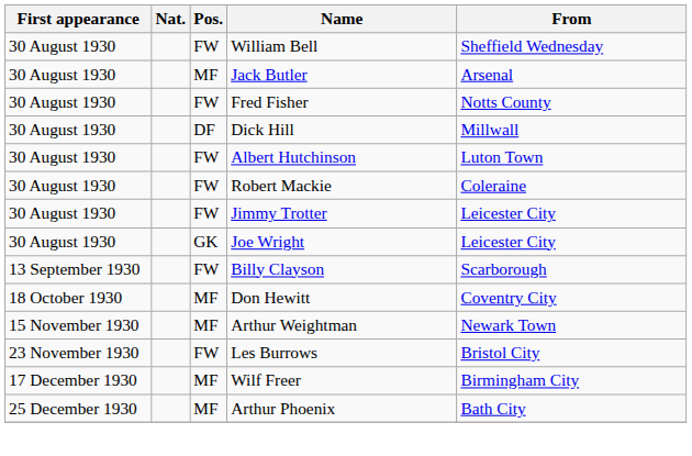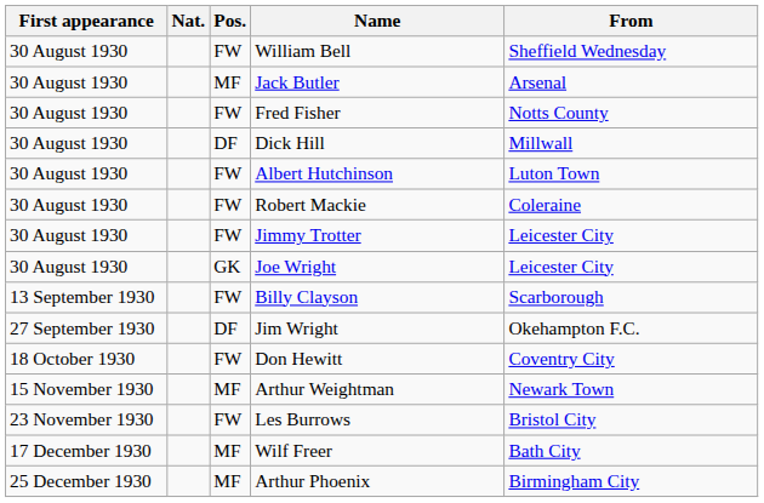+ row: 27 September 1930 | DF | Jim Wright | Okehampton F.C.
Don Hewitt | Pos.: MF -> FW
Wilf Freer | From: Birmingham City -> Bath City
Arthur Phoenix | From: Bath City -> Birmingham City
